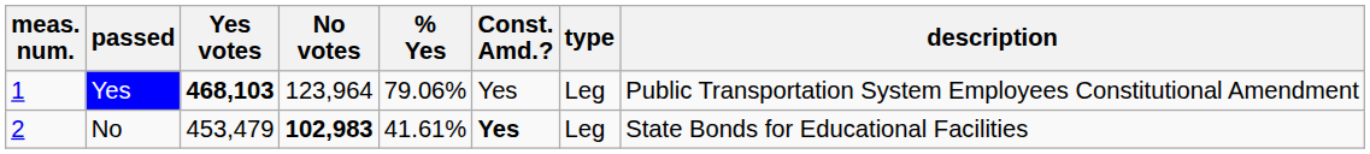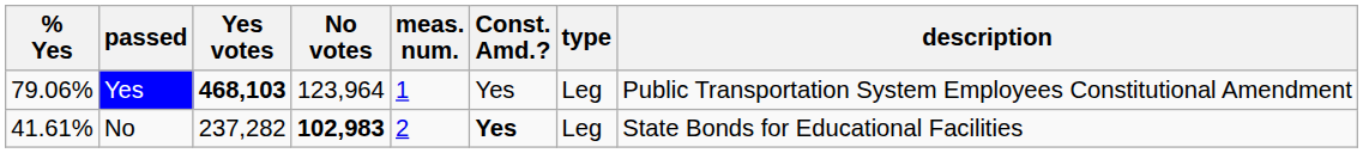columns swapped: meas. num. <-> % Yes
No | Yes votes: 453,479 -> 237,282
